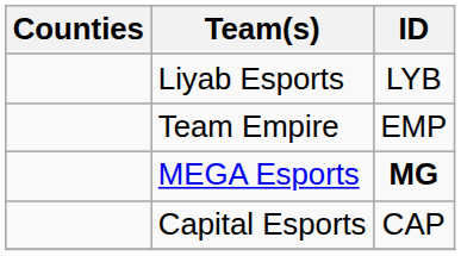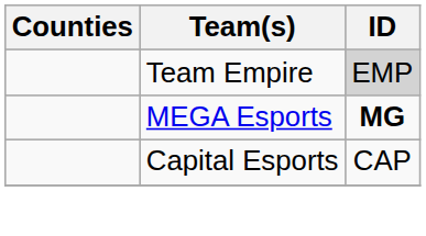- row: Liyab Esports | LYB
Team Empire | ID: no background -> lightgrey background
